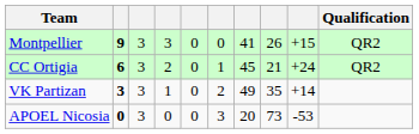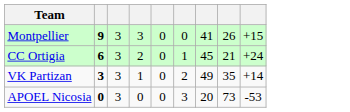- column: Qualification | QR2 | QR2
